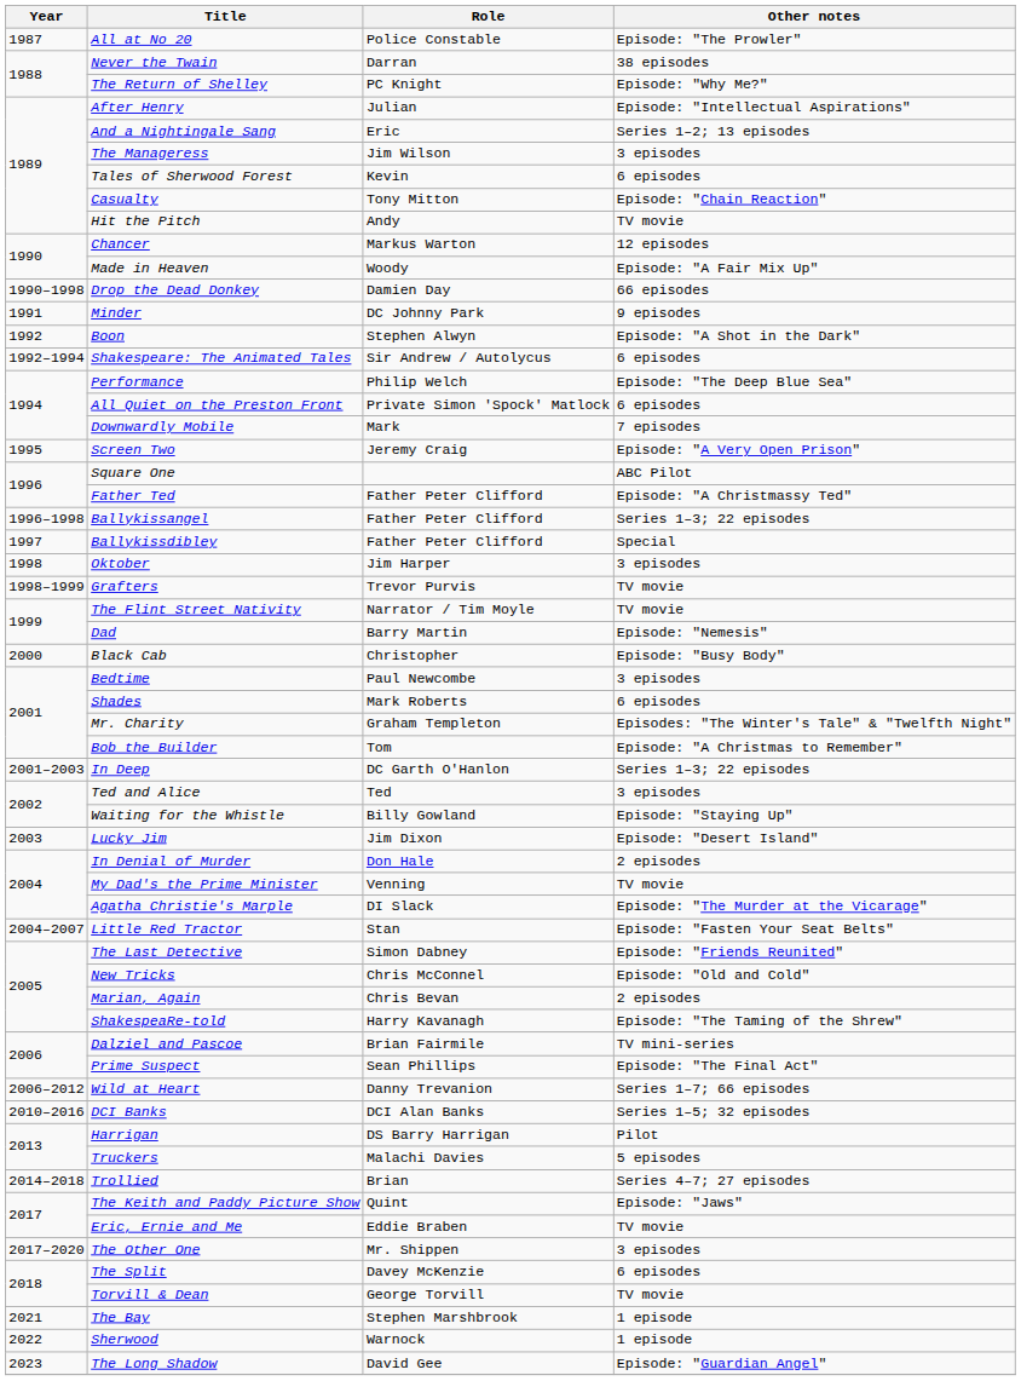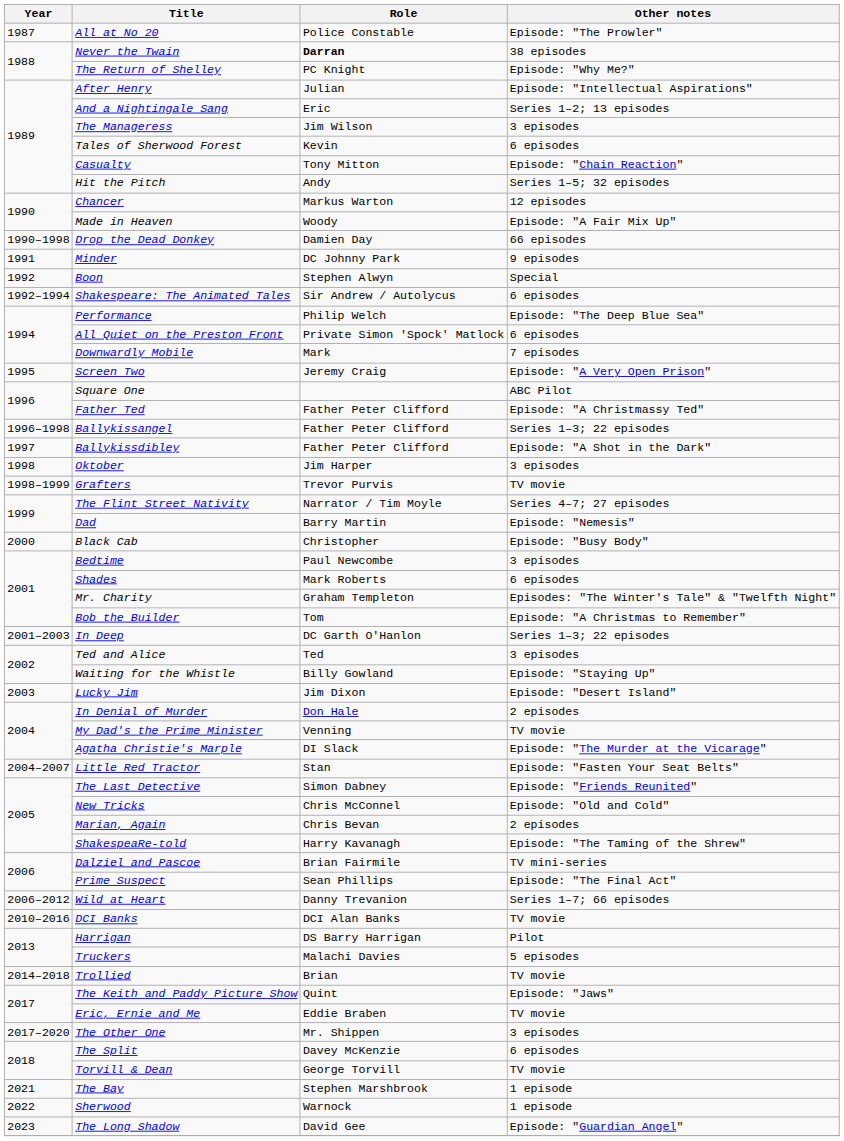Never the Twain | Role: normal -> bold
Hit the Pitch | Other notes: TV movie -> Series 1–5; 32 episodes
Boon | Other notes: Episode: "A Shot in the Dark" -> Special
Ballykissdibley | Other notes: Special -> Episode: "A Shot in the Dark"
The Flint Street Nativity | Other notes: TV movie -> Series 4–7; 27 episodes
DCI Banks | Other notes: Series 1–5; 32 episodes -> TV movie
Trollied | Other notes: Series 4–7; 27 episodes -> TV movie
